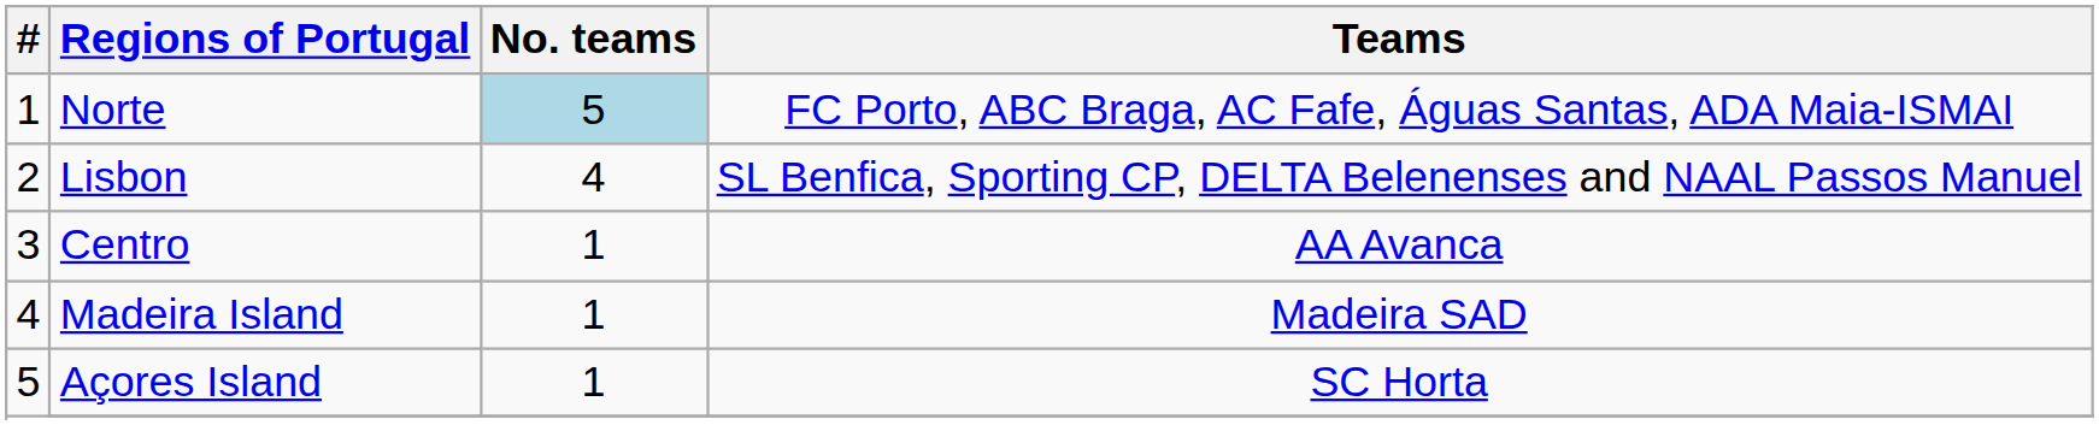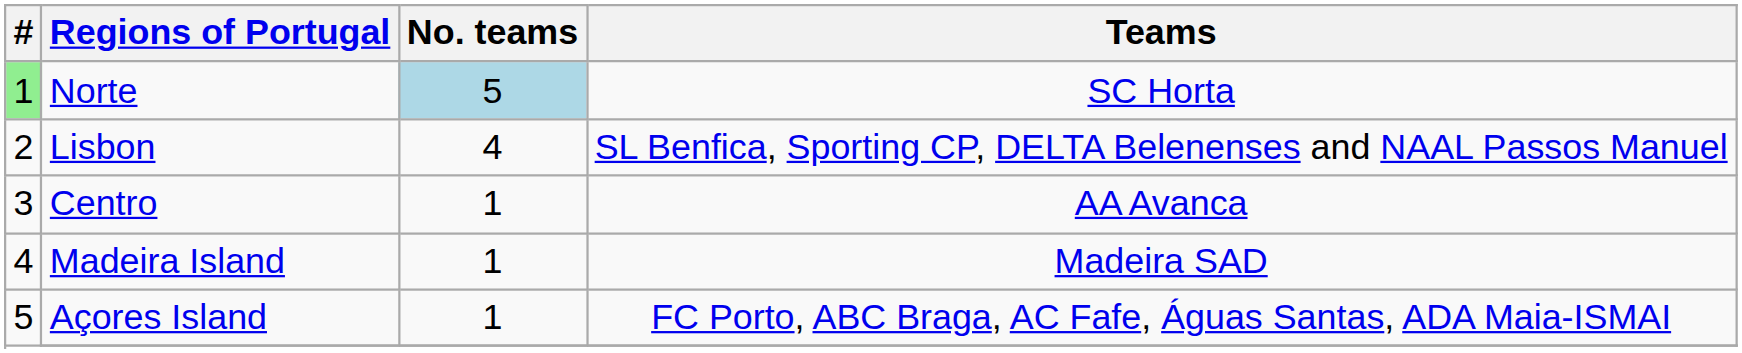Norte | #: no background -> lightgreen background
Norte | Teams: FC Porto, ABC Braga, AC Fafe, Águas Santas, ADA Maia-ISMAI -> SC Horta
Açores Island | Teams: SC Horta -> FC Porto, ABC Braga, AC Fafe, Águas Santas, ADA Maia-ISMAI
